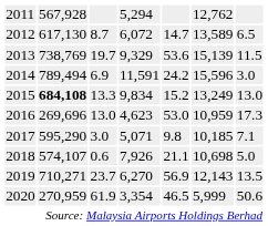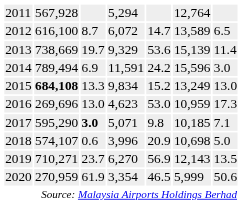2011 | column 6: 12,762 -> 12,764
2012 | column 2: 617,130 -> 616,100
2013 | column 2: 738,769 -> 738,669
2013 | column 7: 11.5 -> 11.4
2017 | column 3: normal -> bold
2018 | column 4: 7,926 -> 3,996
2018 | column 5: 21.1 -> 20.9
